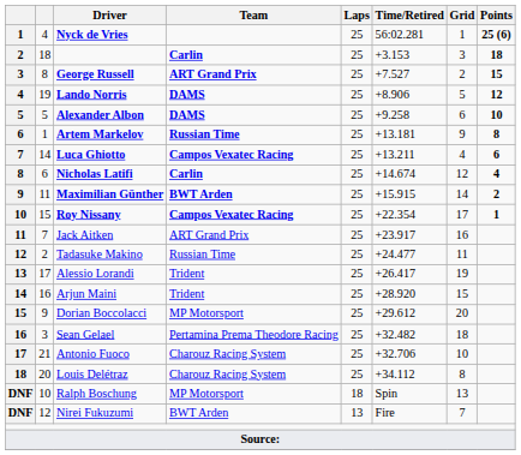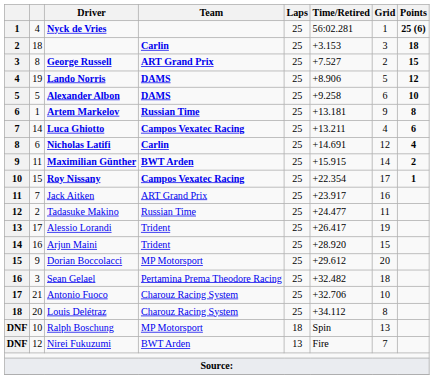Nicholas Latifi | Time/Retired: +14.674 -> +14.691
